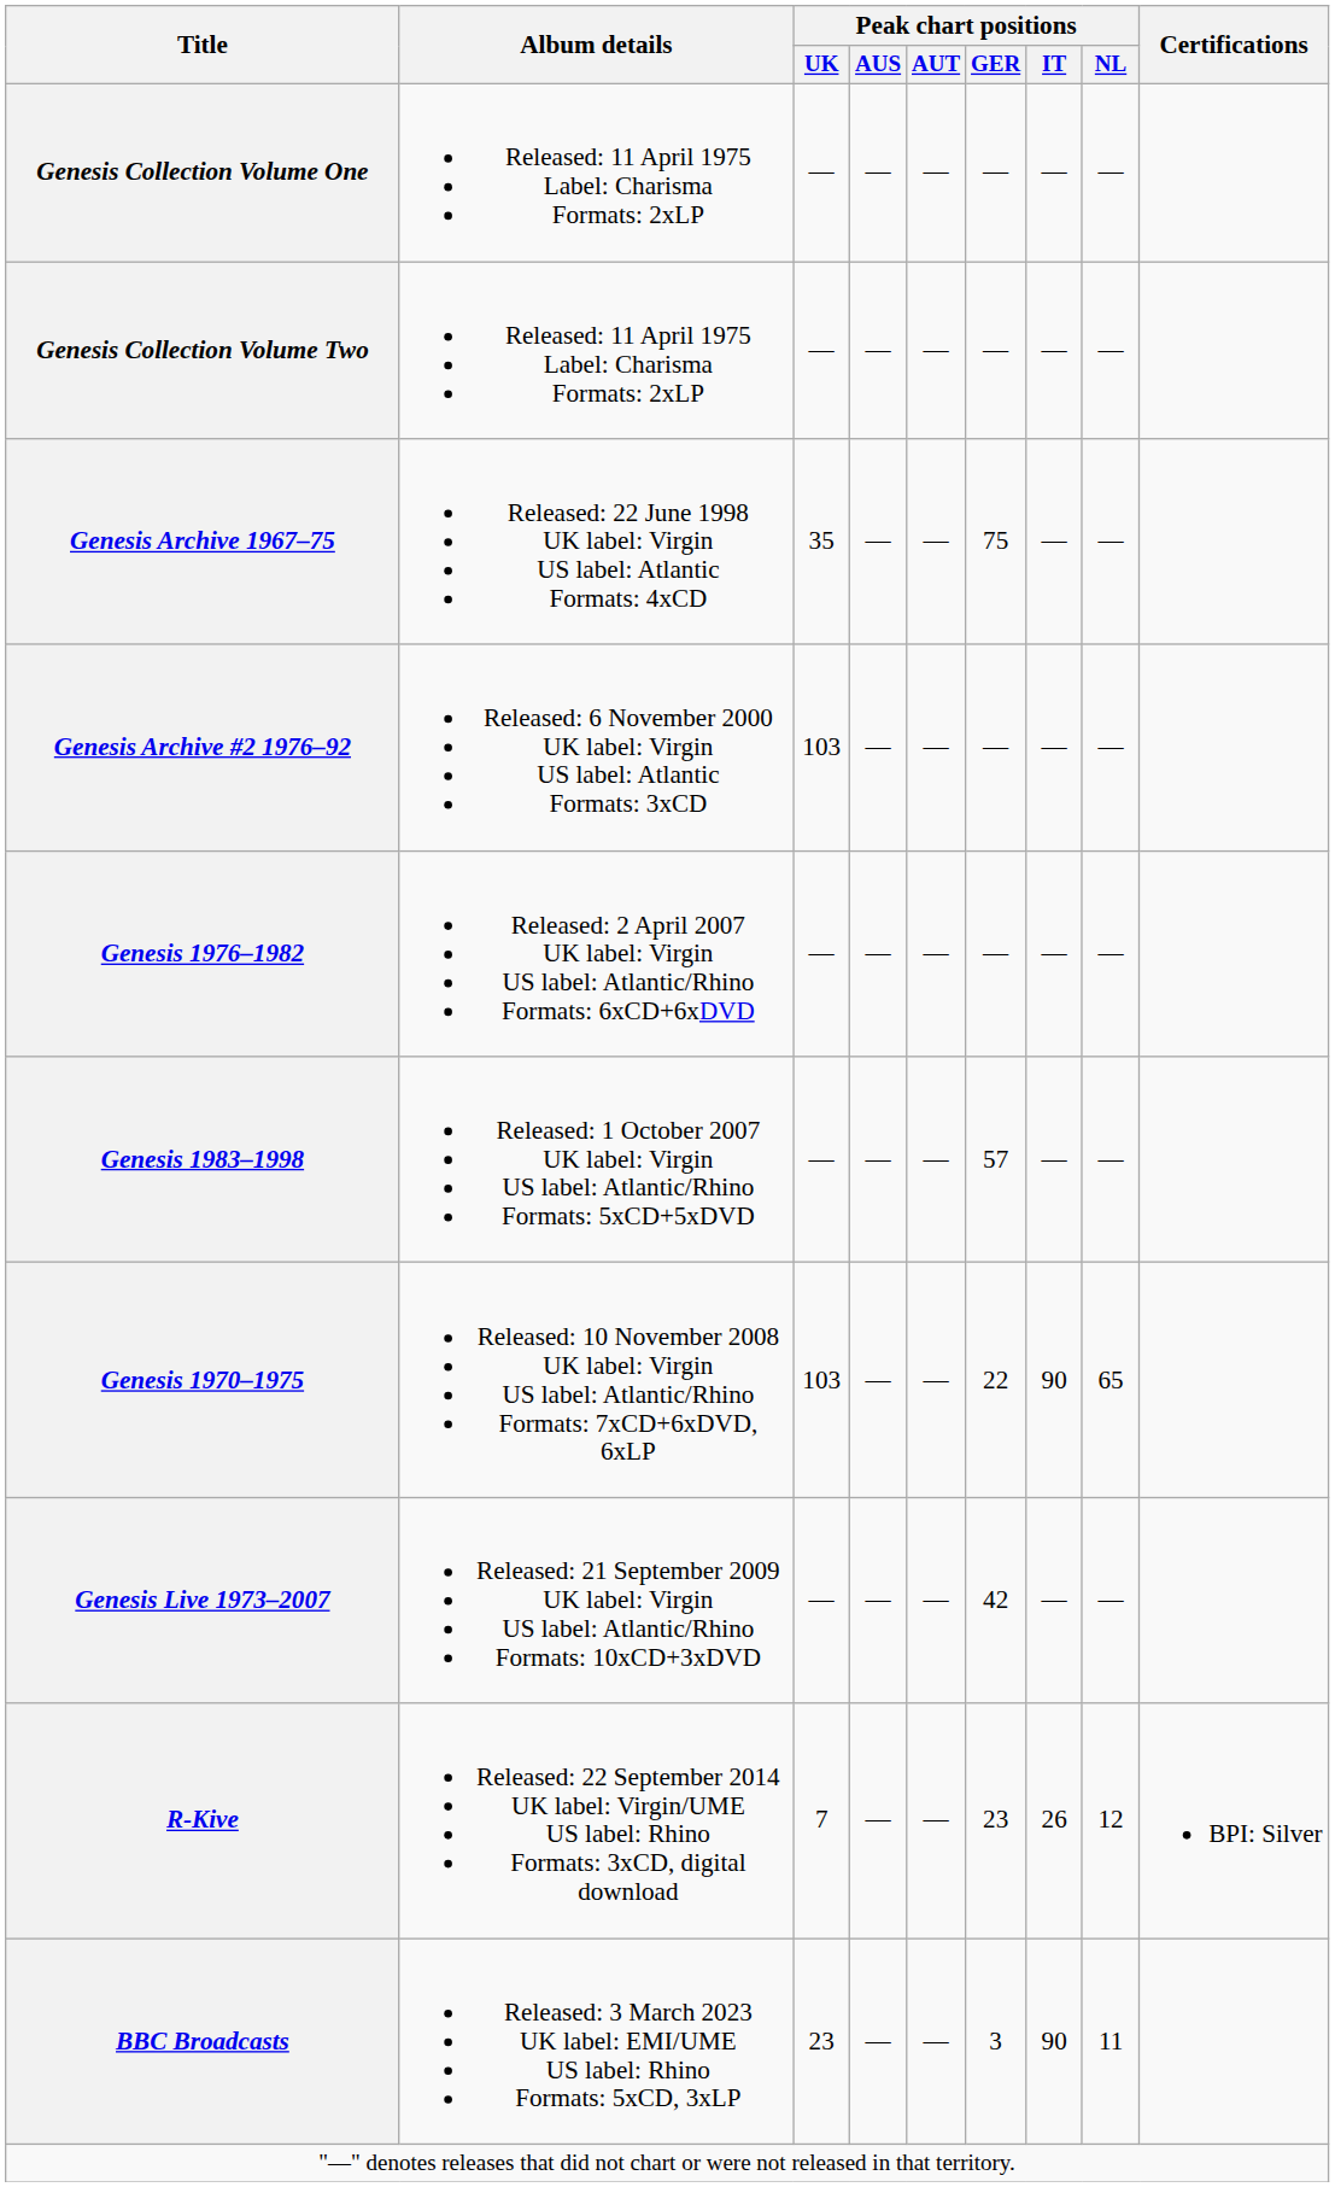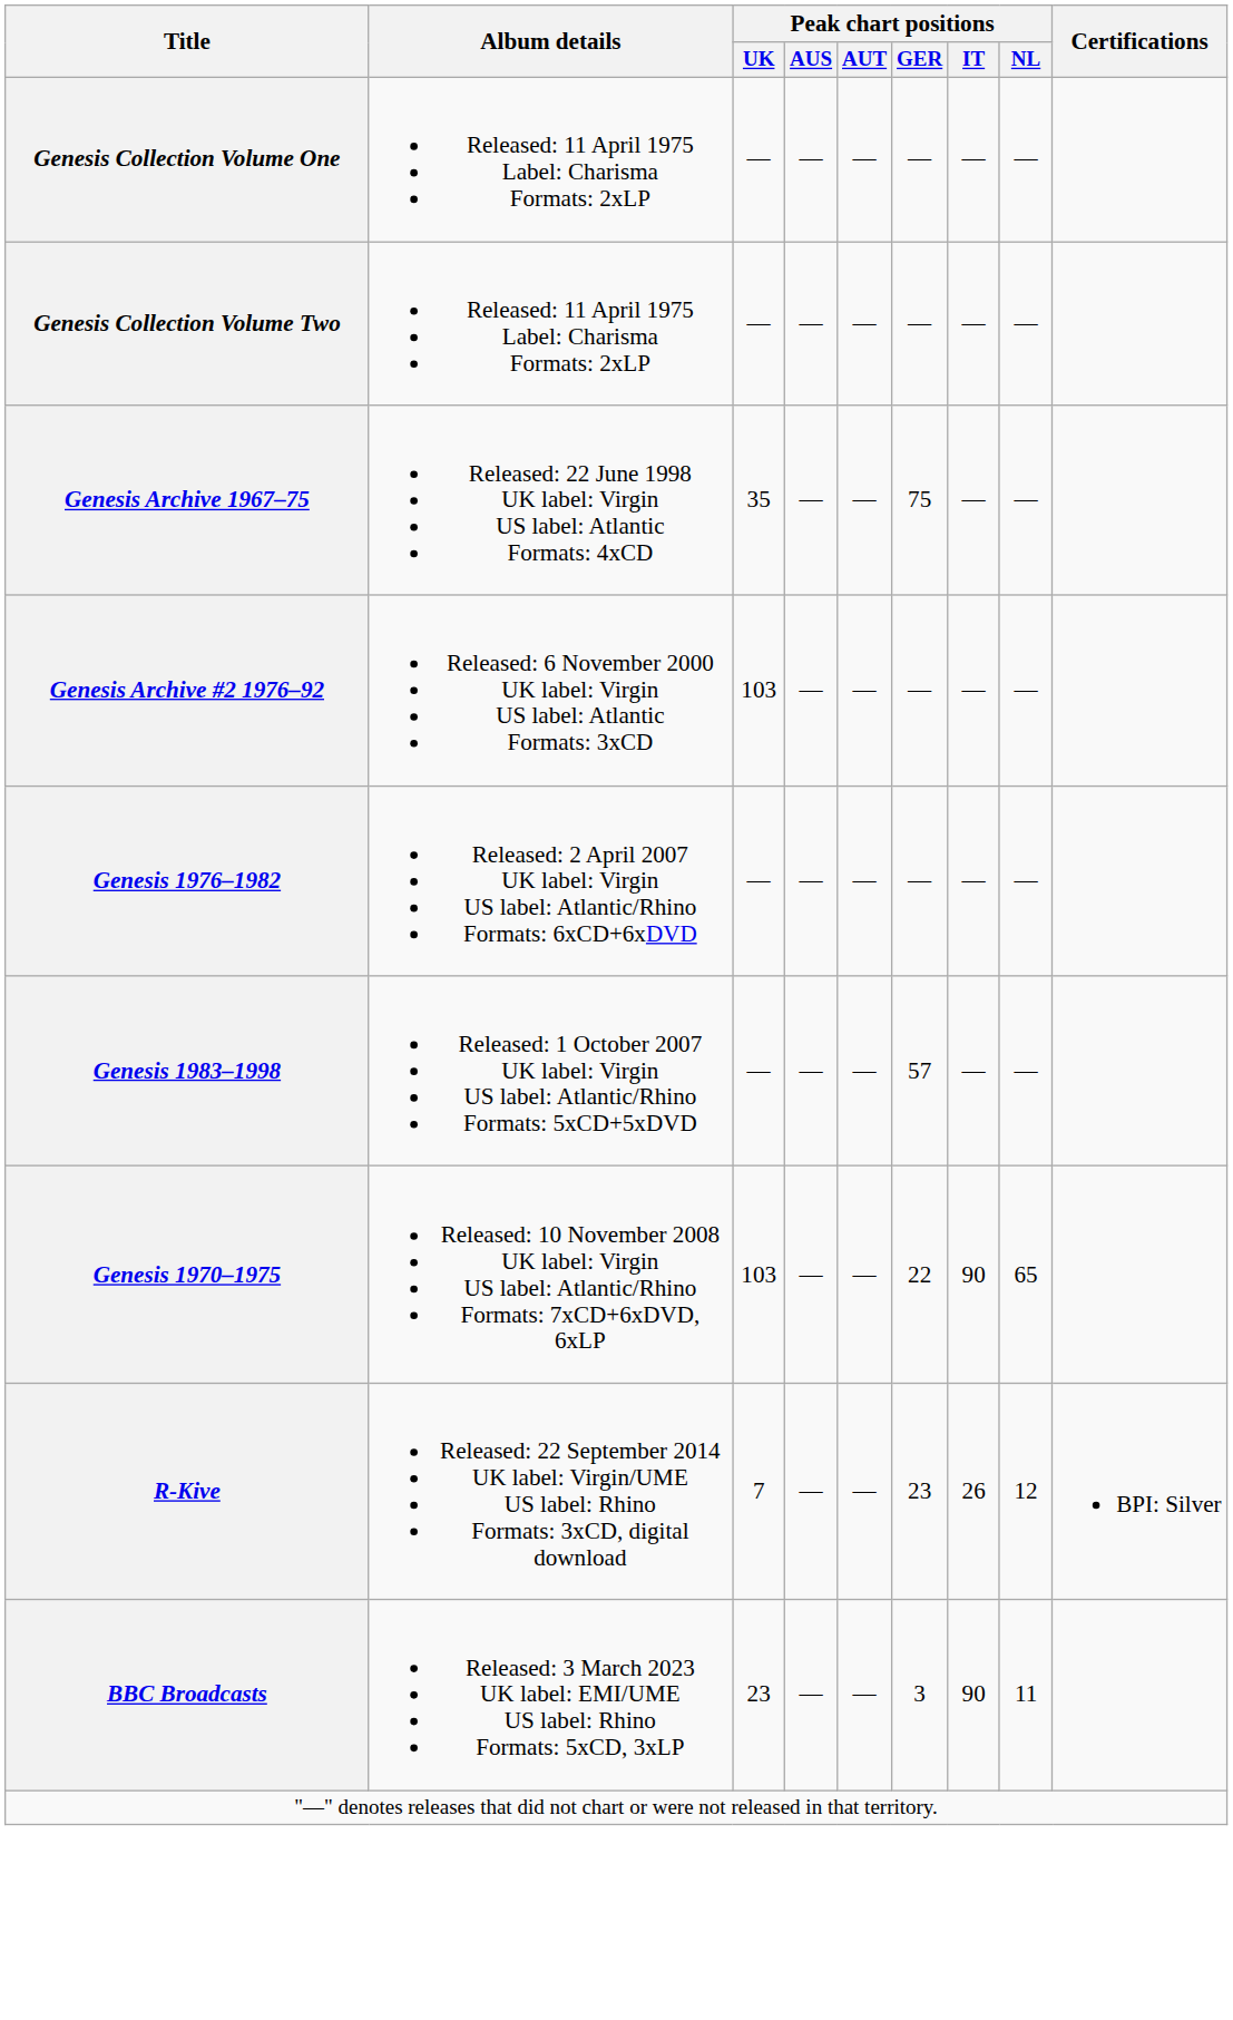- row: Genesis Live 1973–2007 | Released: 21 September 2009 UK label: Virgin US label: Atlantic/Rhino Formats: 10xCD+3xDVD | — | — | — | 42 | — | —
